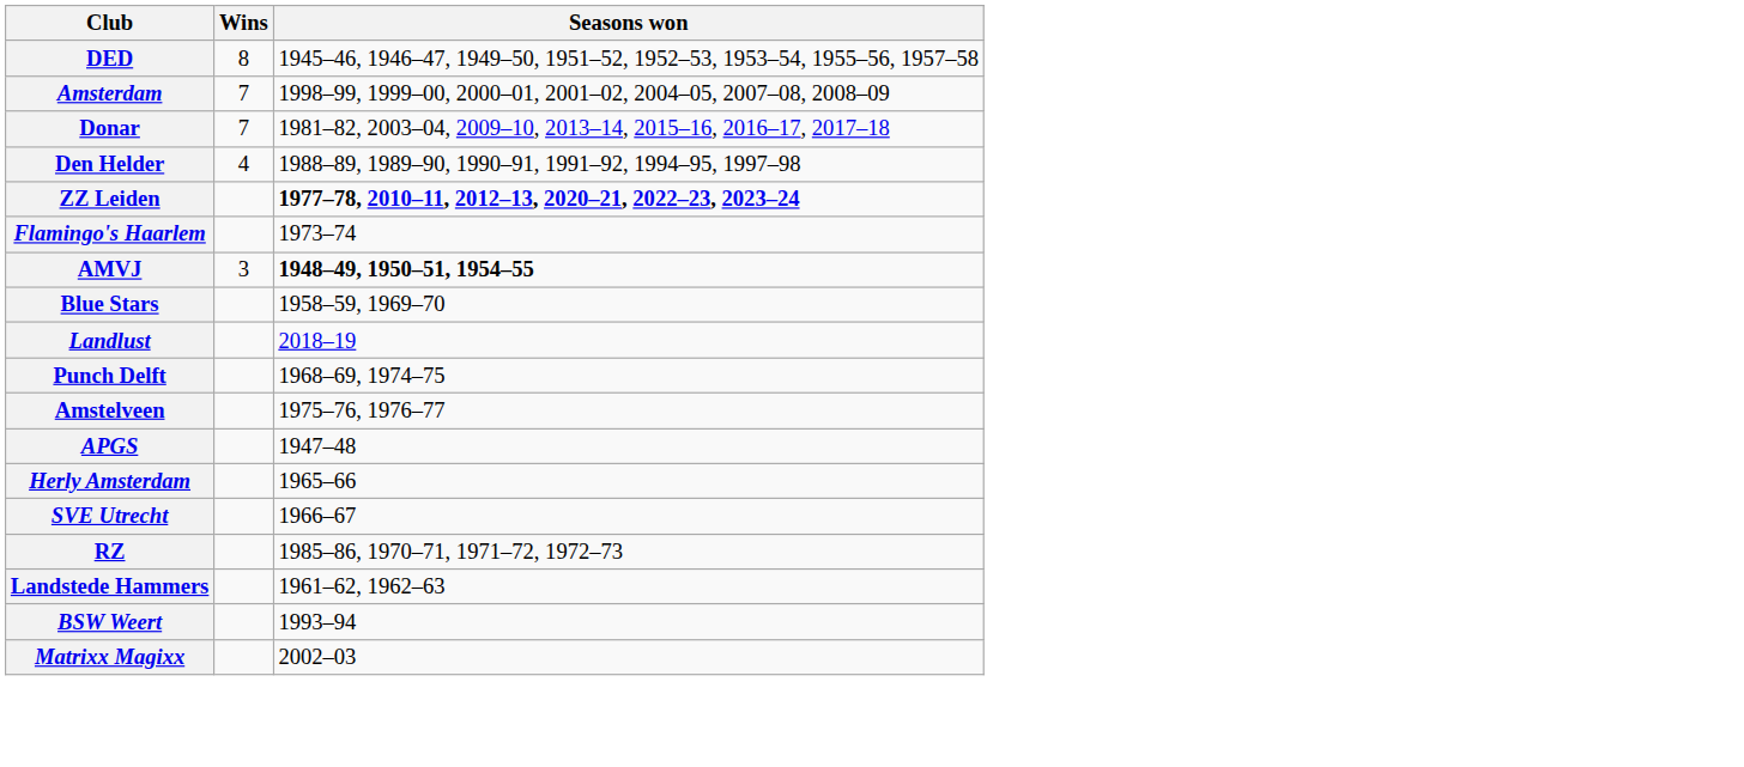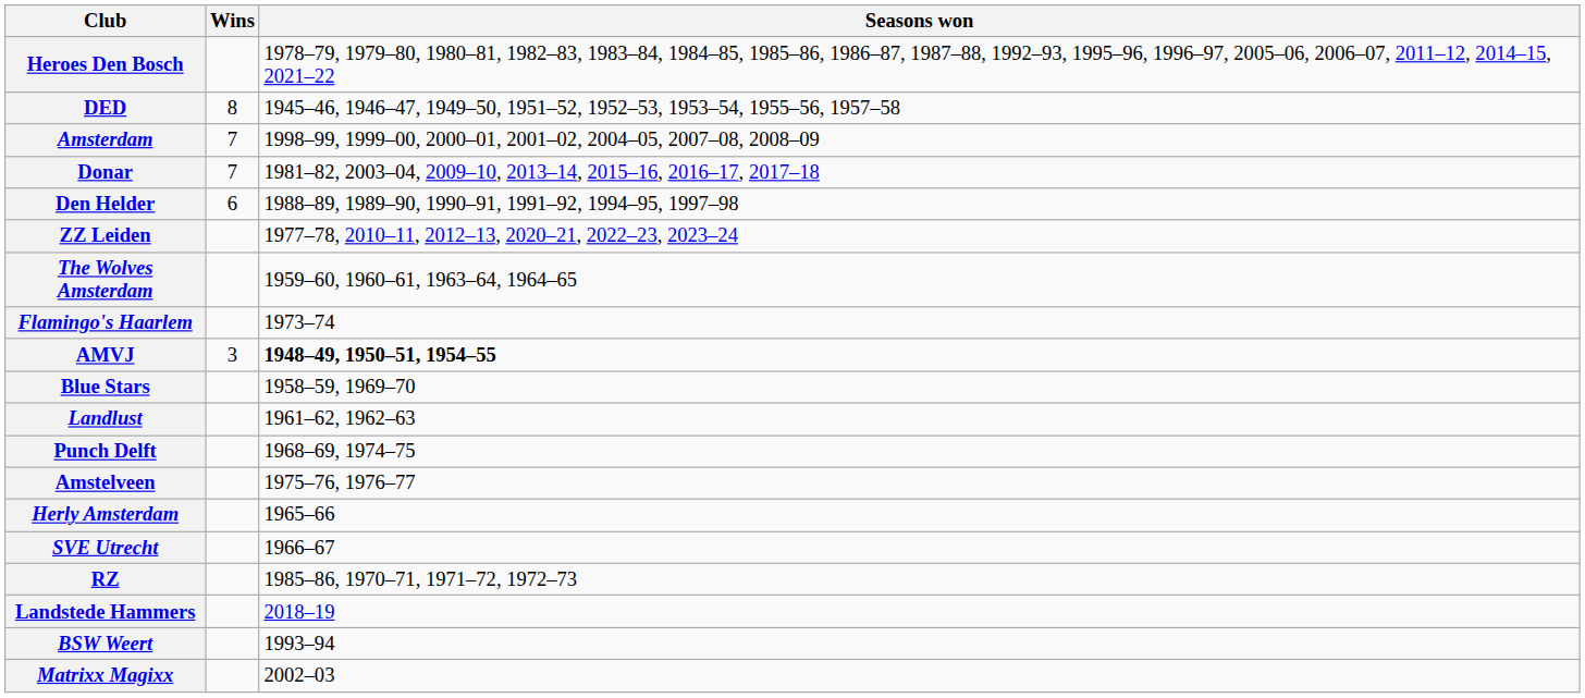+ row: Heroes Den Bosch | 1978–79, 1979–80, 1980–81, 1982–83, 1983–84, 1984–85, 1985–86, 1986–87, 1987–88, 1992–93, 1995–96, 1996–97, 2005–06, 2006–07, 2011–12, 2014–15, 2021–22
Den Helder | Wins: 4 -> 6
ZZ Leiden | Seasons won: bold -> normal
+ row: The Wolves Amsterdam | 1959–60, 1960–61, 1963–64, 1964–65
Landlust | Seasons won: 2018–19 -> 1961–62, 1962–63
- row: APGS | 1947–48
Landstede Hammers | Seasons won: 1961–62, 1962–63 -> 2018–19
